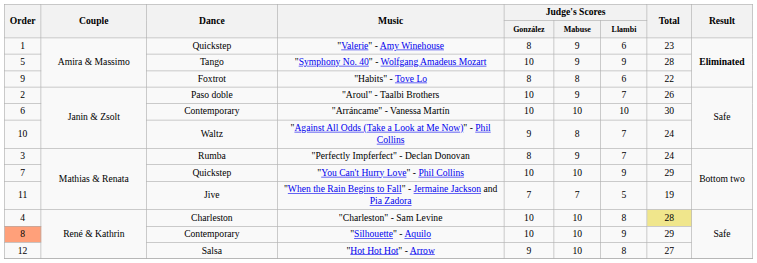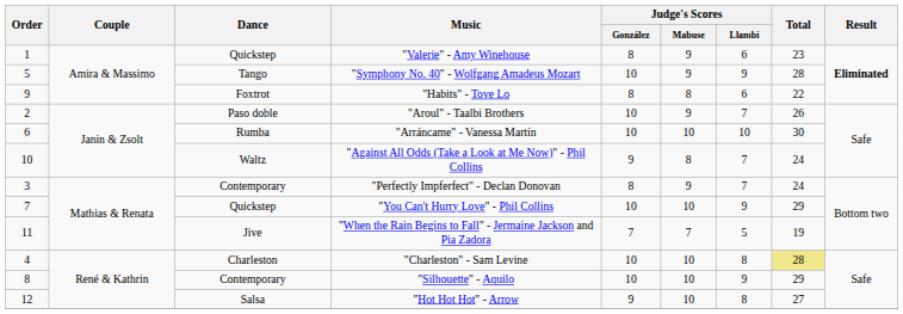"Arráncame" - Vanessa Martín | Dance: Contemporary -> Rumba
"Perfectly Impferfect" - Declan Donovan | Dance: Rumba -> Contemporary
"Silhouette" - Aquilo | Order: lightsalmon background -> no background
